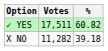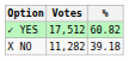✓ YES | Votes: 17,511 -> 17,512
